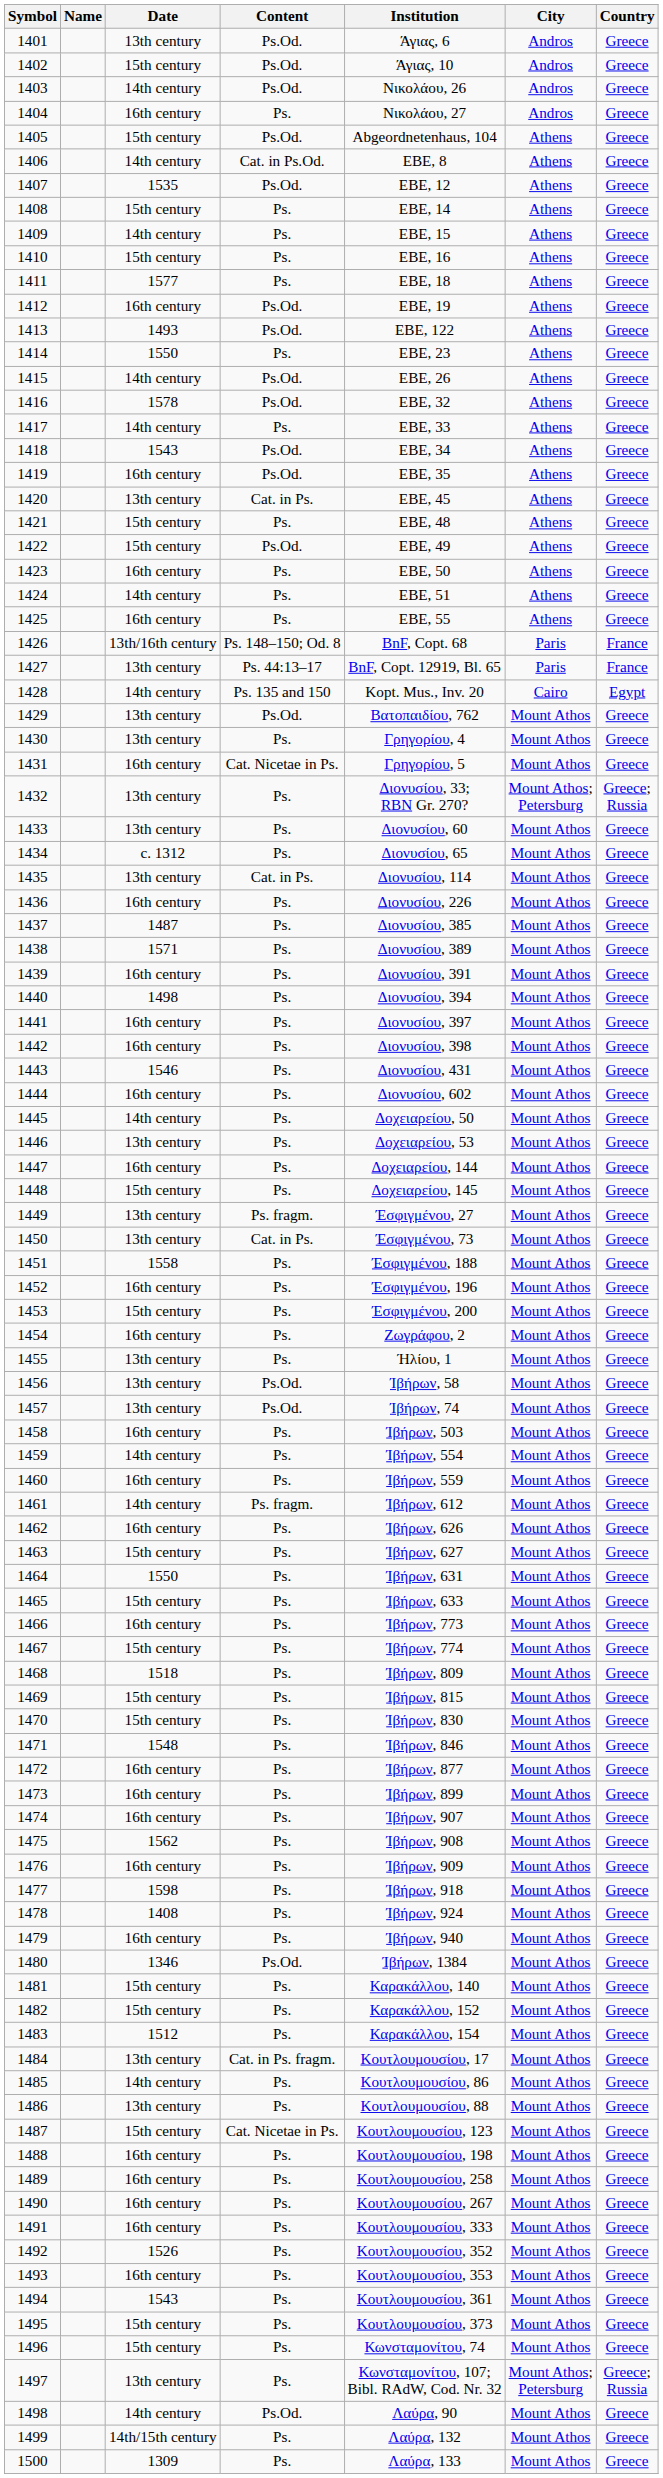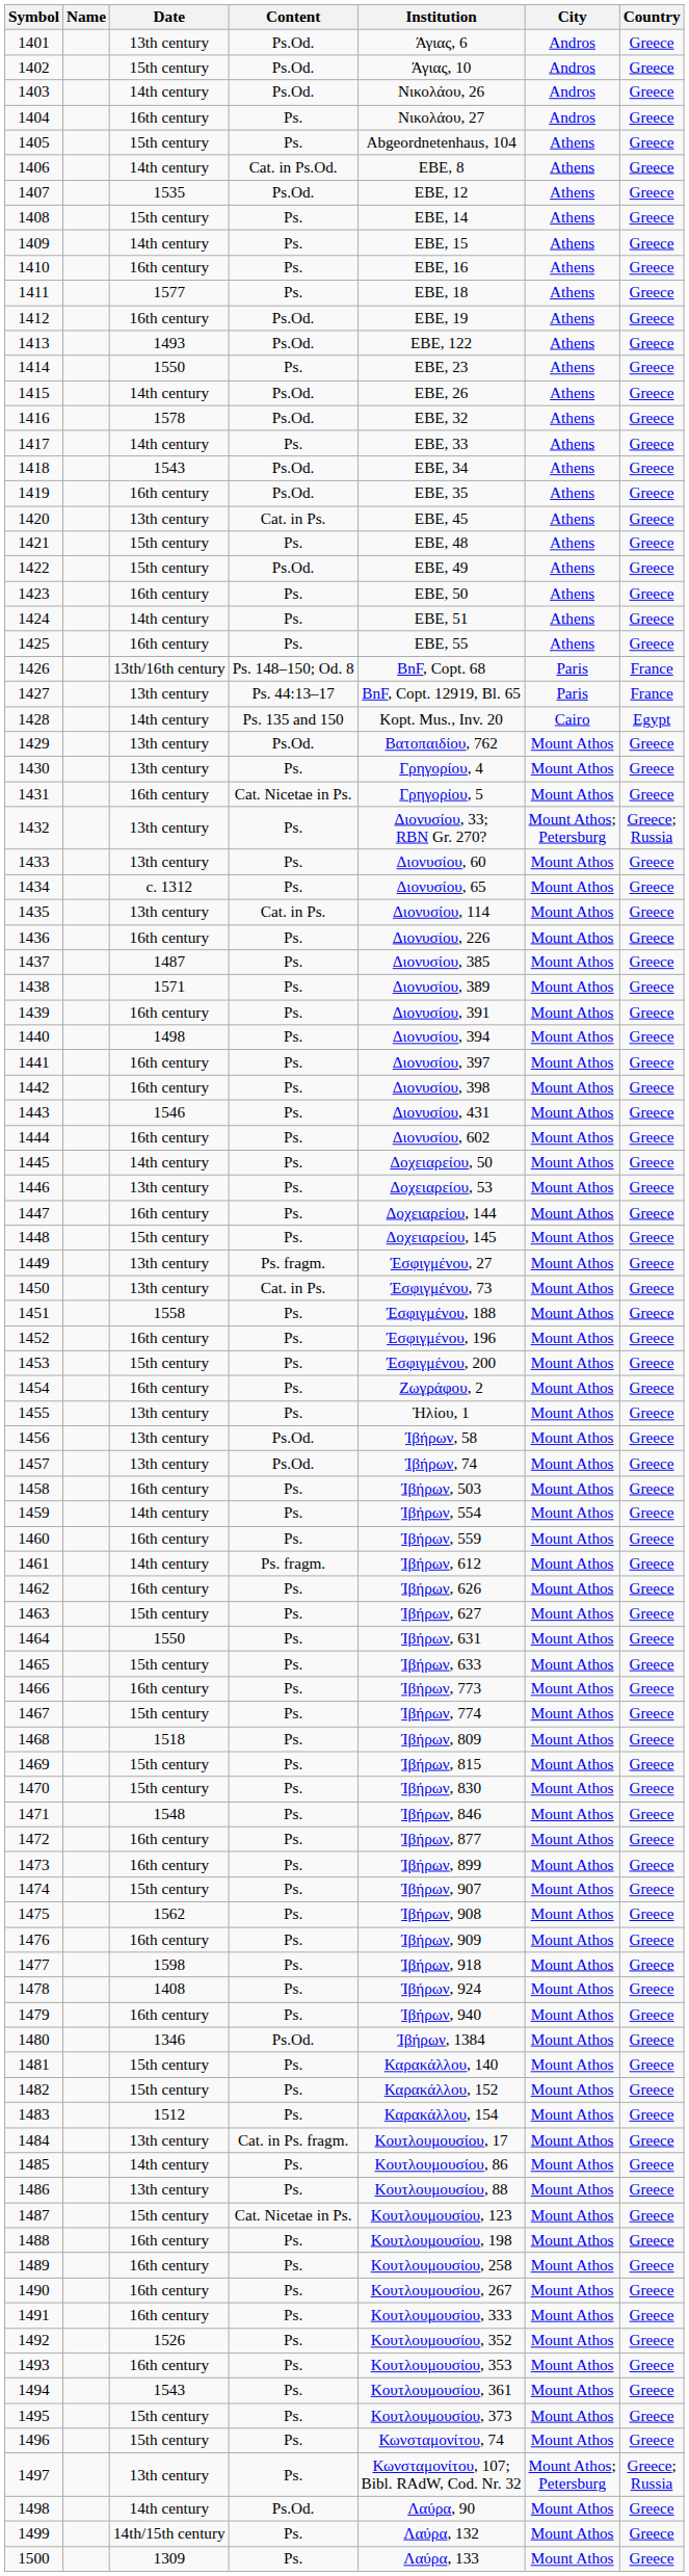1405 | Content: Ps.Od. -> Ps.
1410 | Date: 15th century -> 16th century
1474 | Date: 16th century -> 15th century
